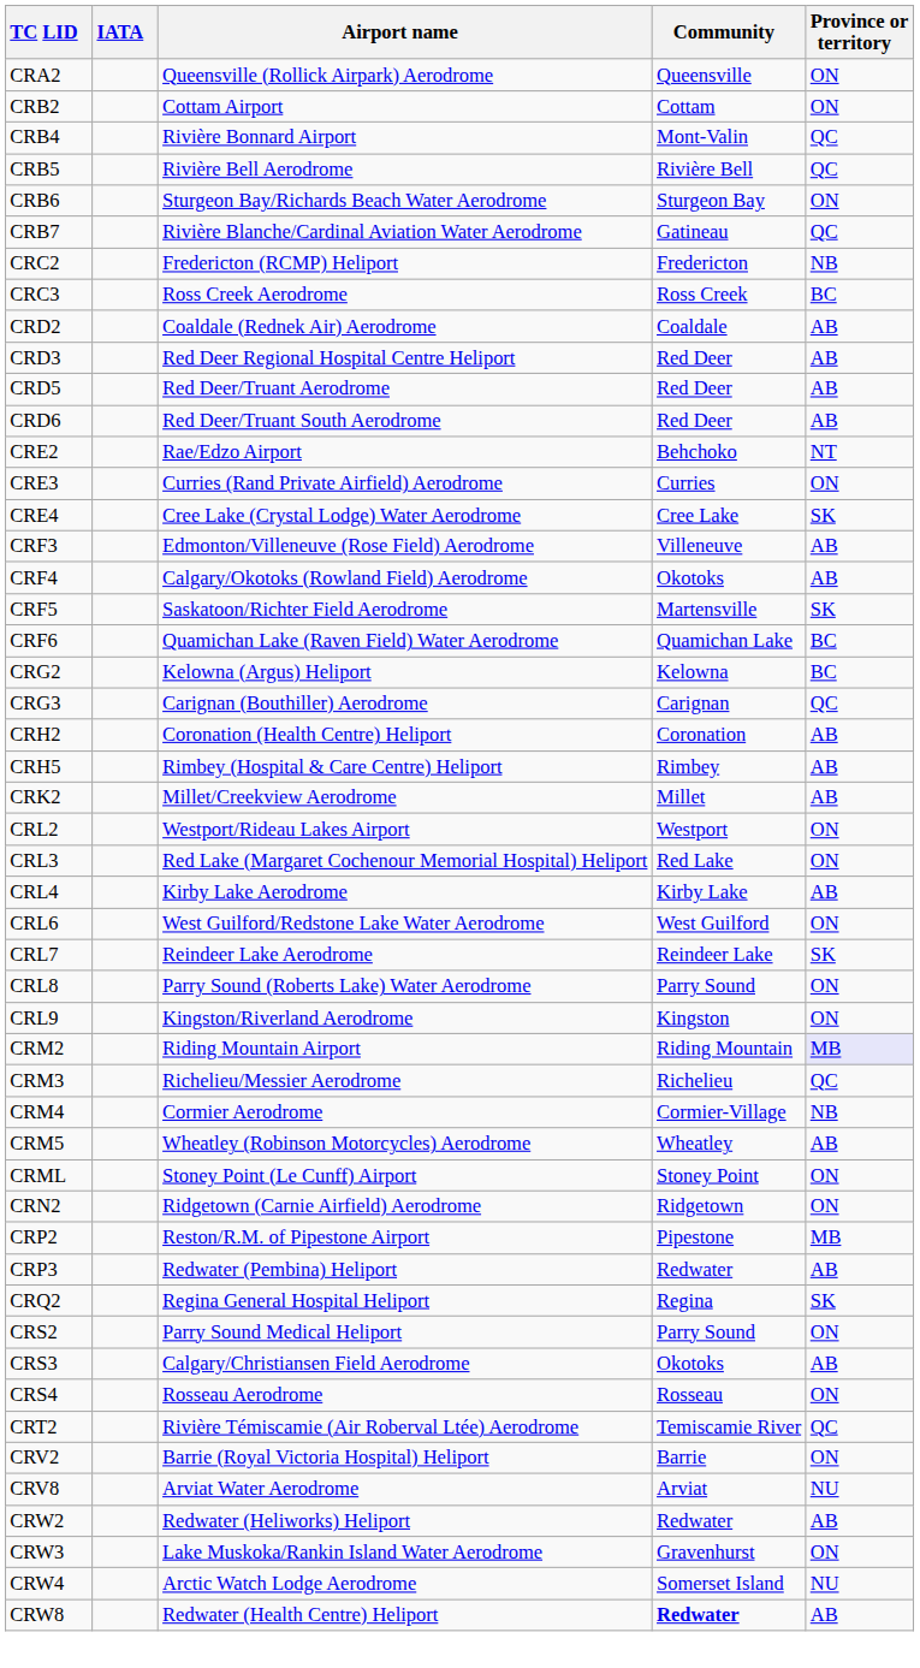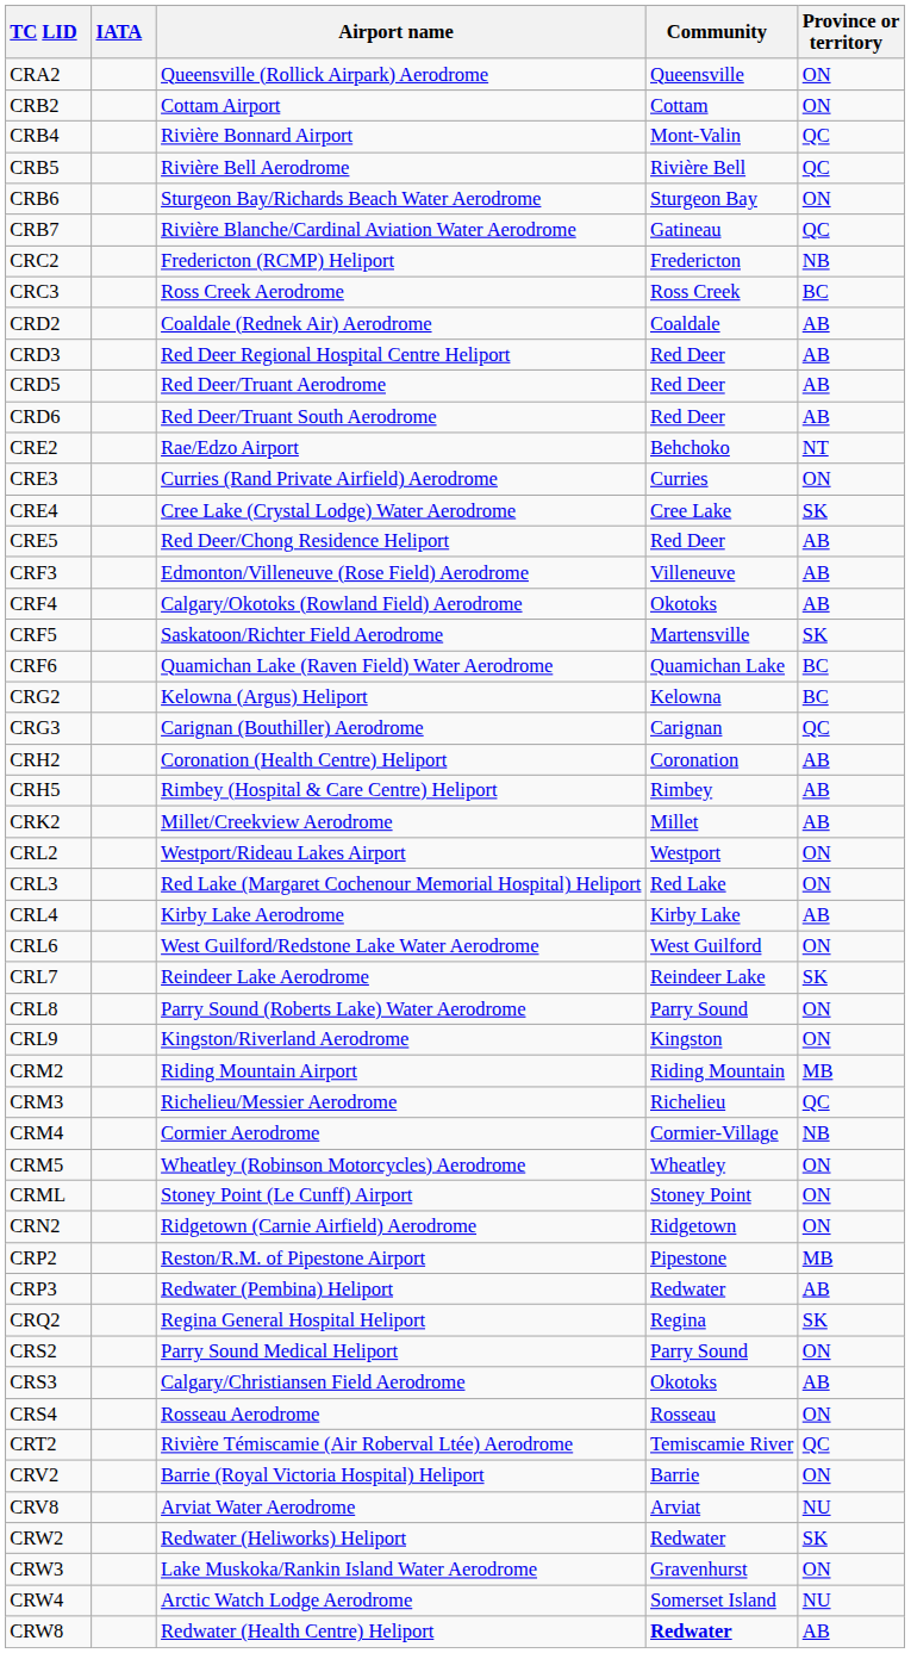+ row: CRE5 | Red Deer/Chong Residence Heliport | Red Deer | AB
CRM2 | Province or territory: lavender background -> no background
CRM5 | Province or territory: AB -> ON
CRW2 | Province or territory: AB -> SK
